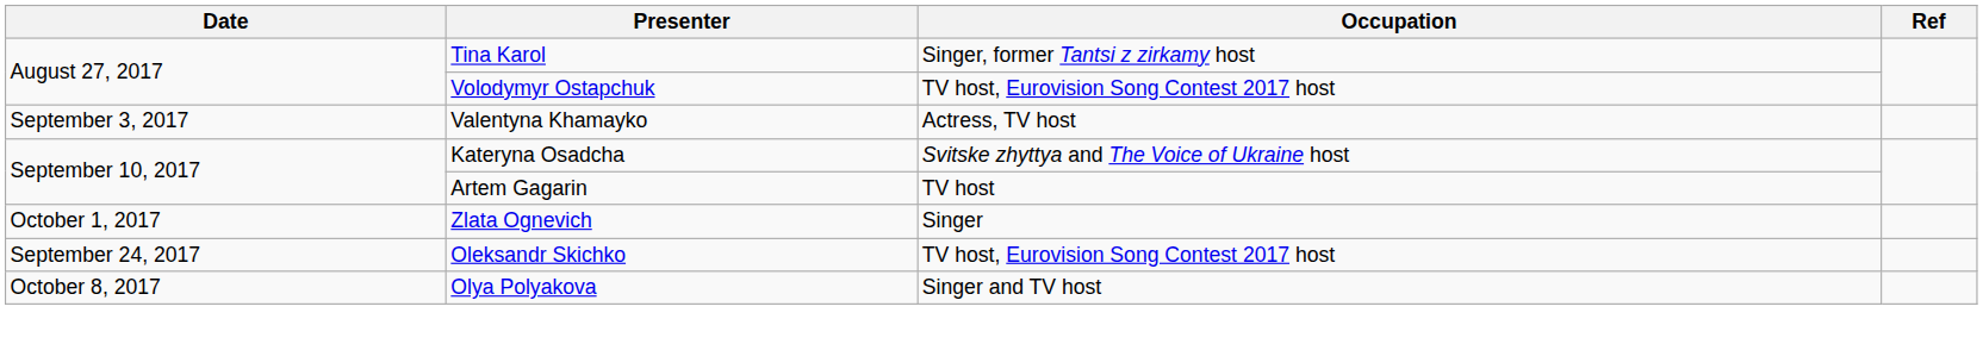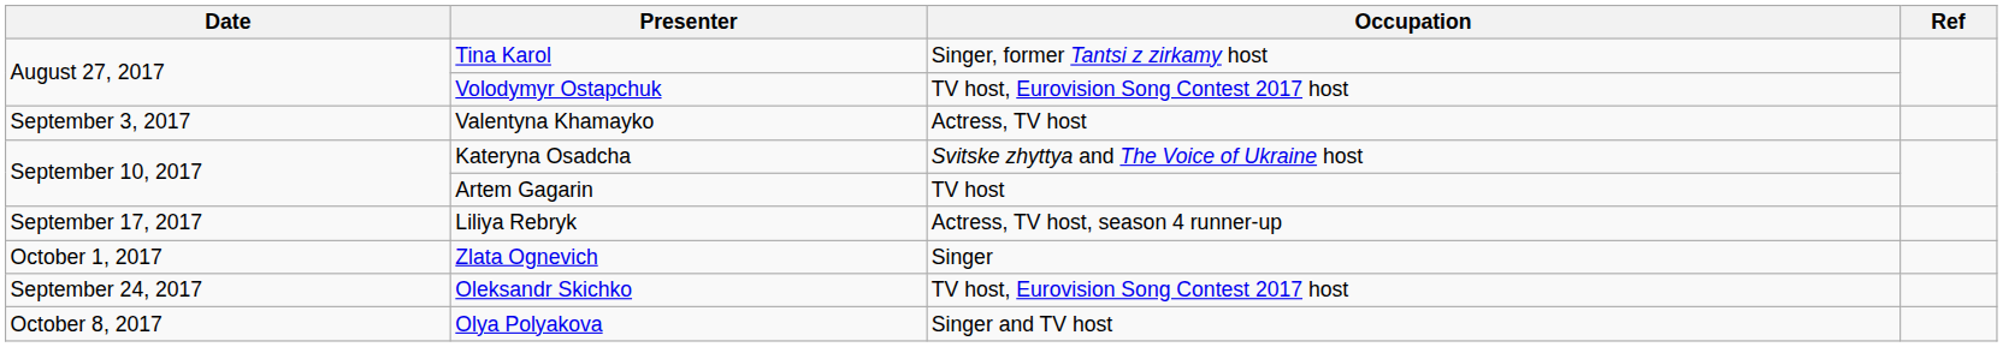+ row: September 17, 2017 | Liliya Rebryk | Actress, TV host, season 4 runner-up
